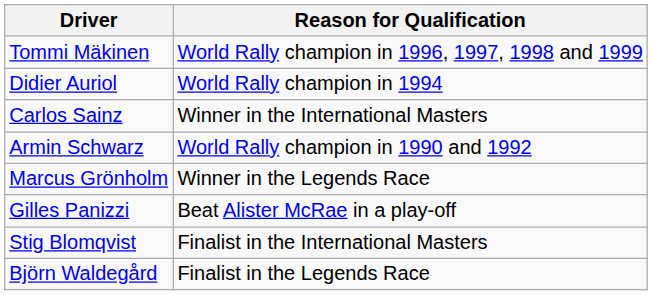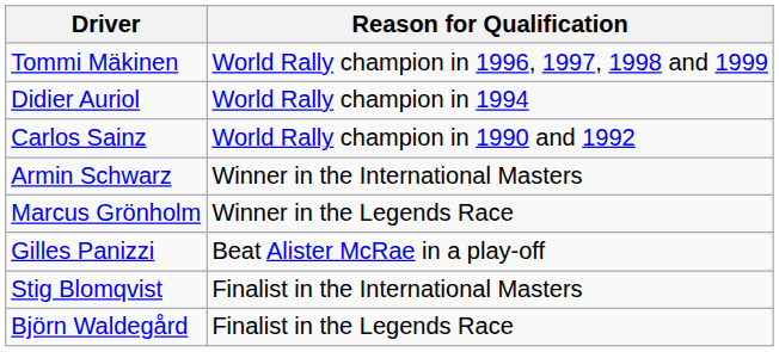Carlos Sainz | Reason for Qualification: Winner in the International Masters -> World Rally champion in 1990 and 1992
Armin Schwarz | Reason for Qualification: World Rally champion in 1990 and 1992 -> Winner in the International Masters
